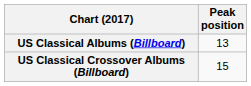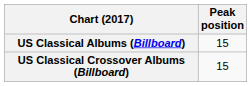US Classical Albums (Billboard) | Peak position: 13 -> 15
